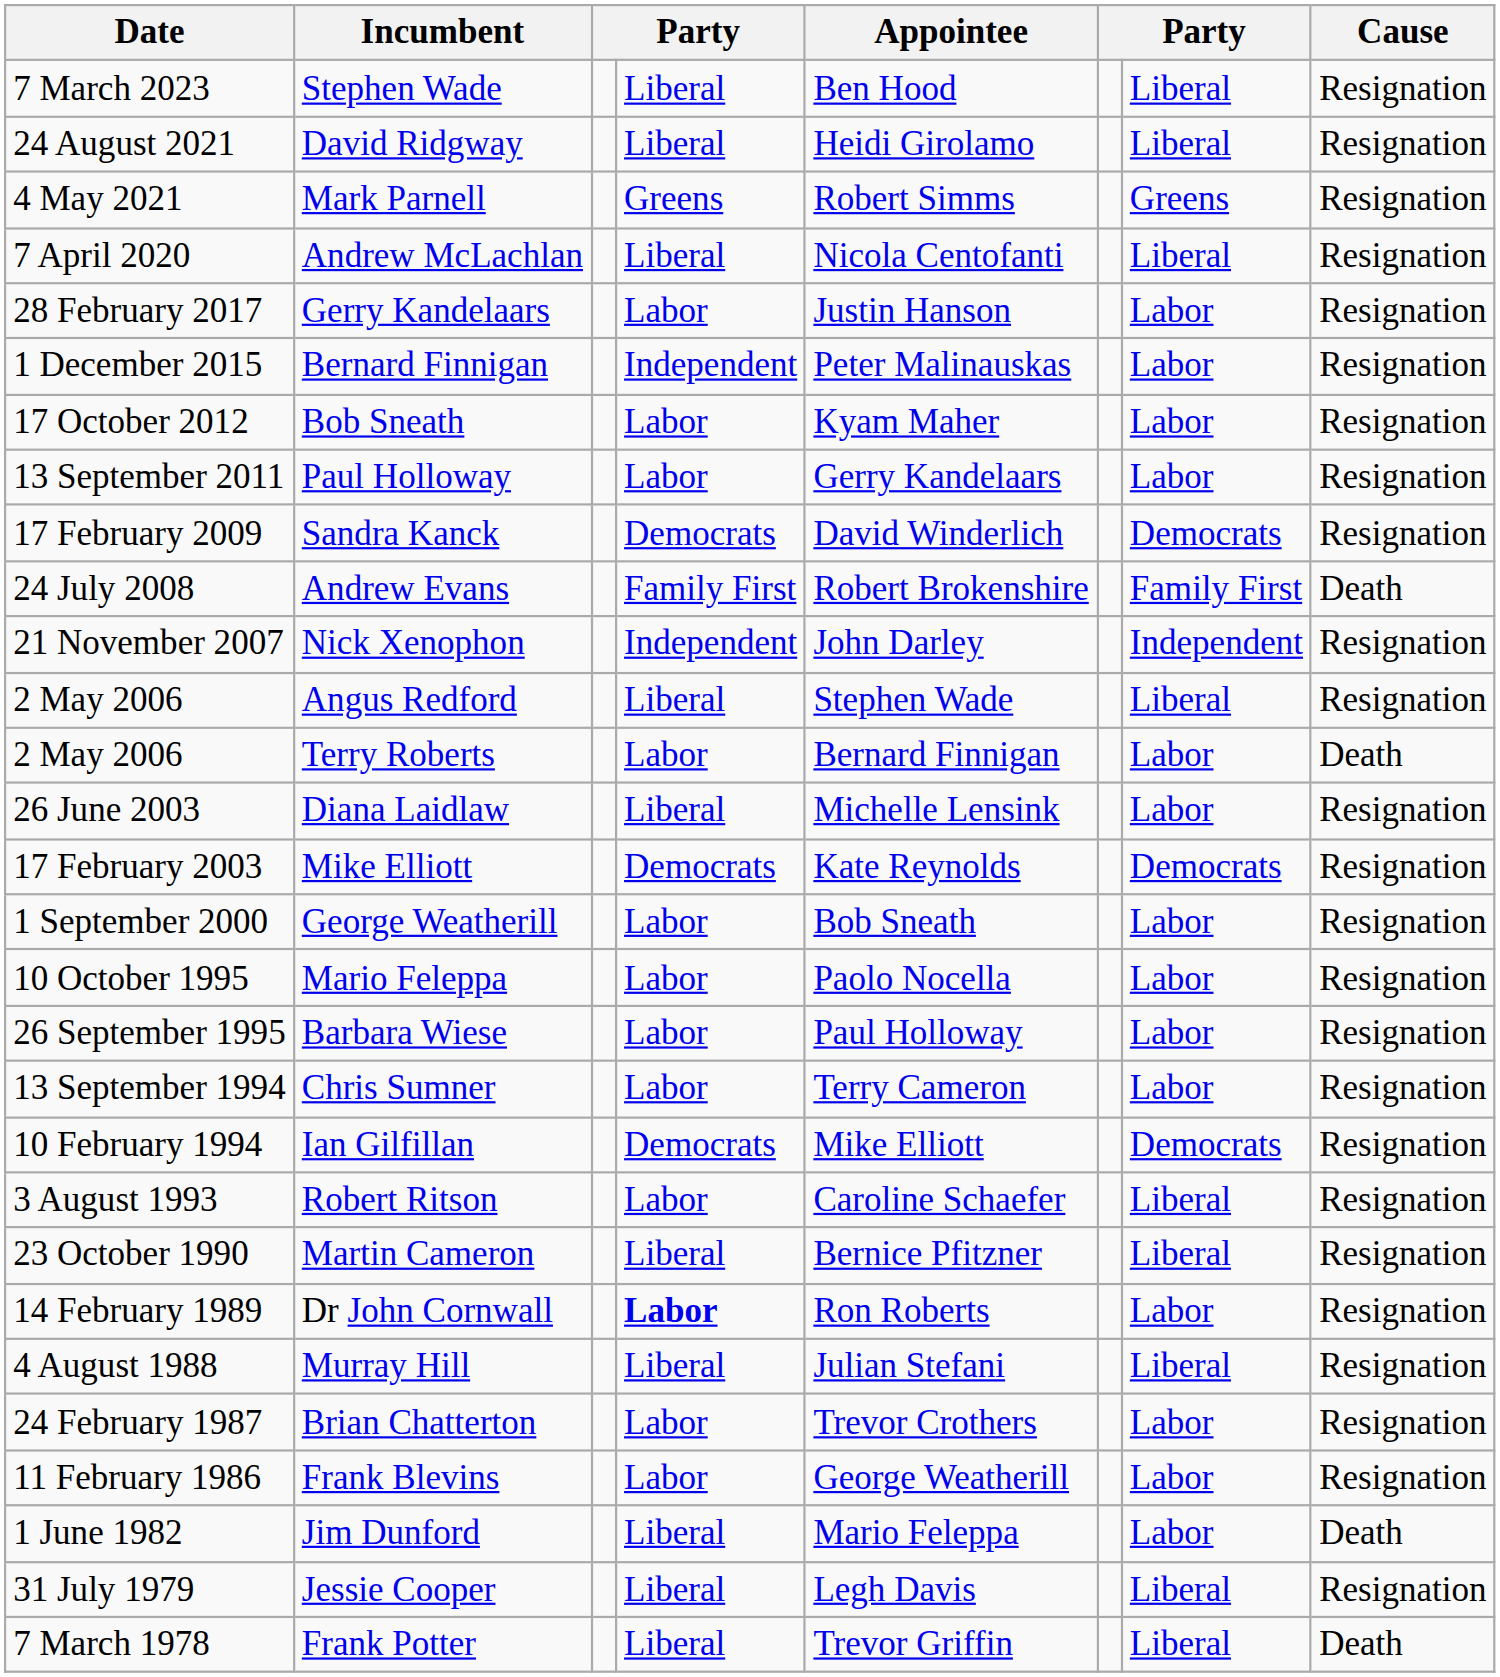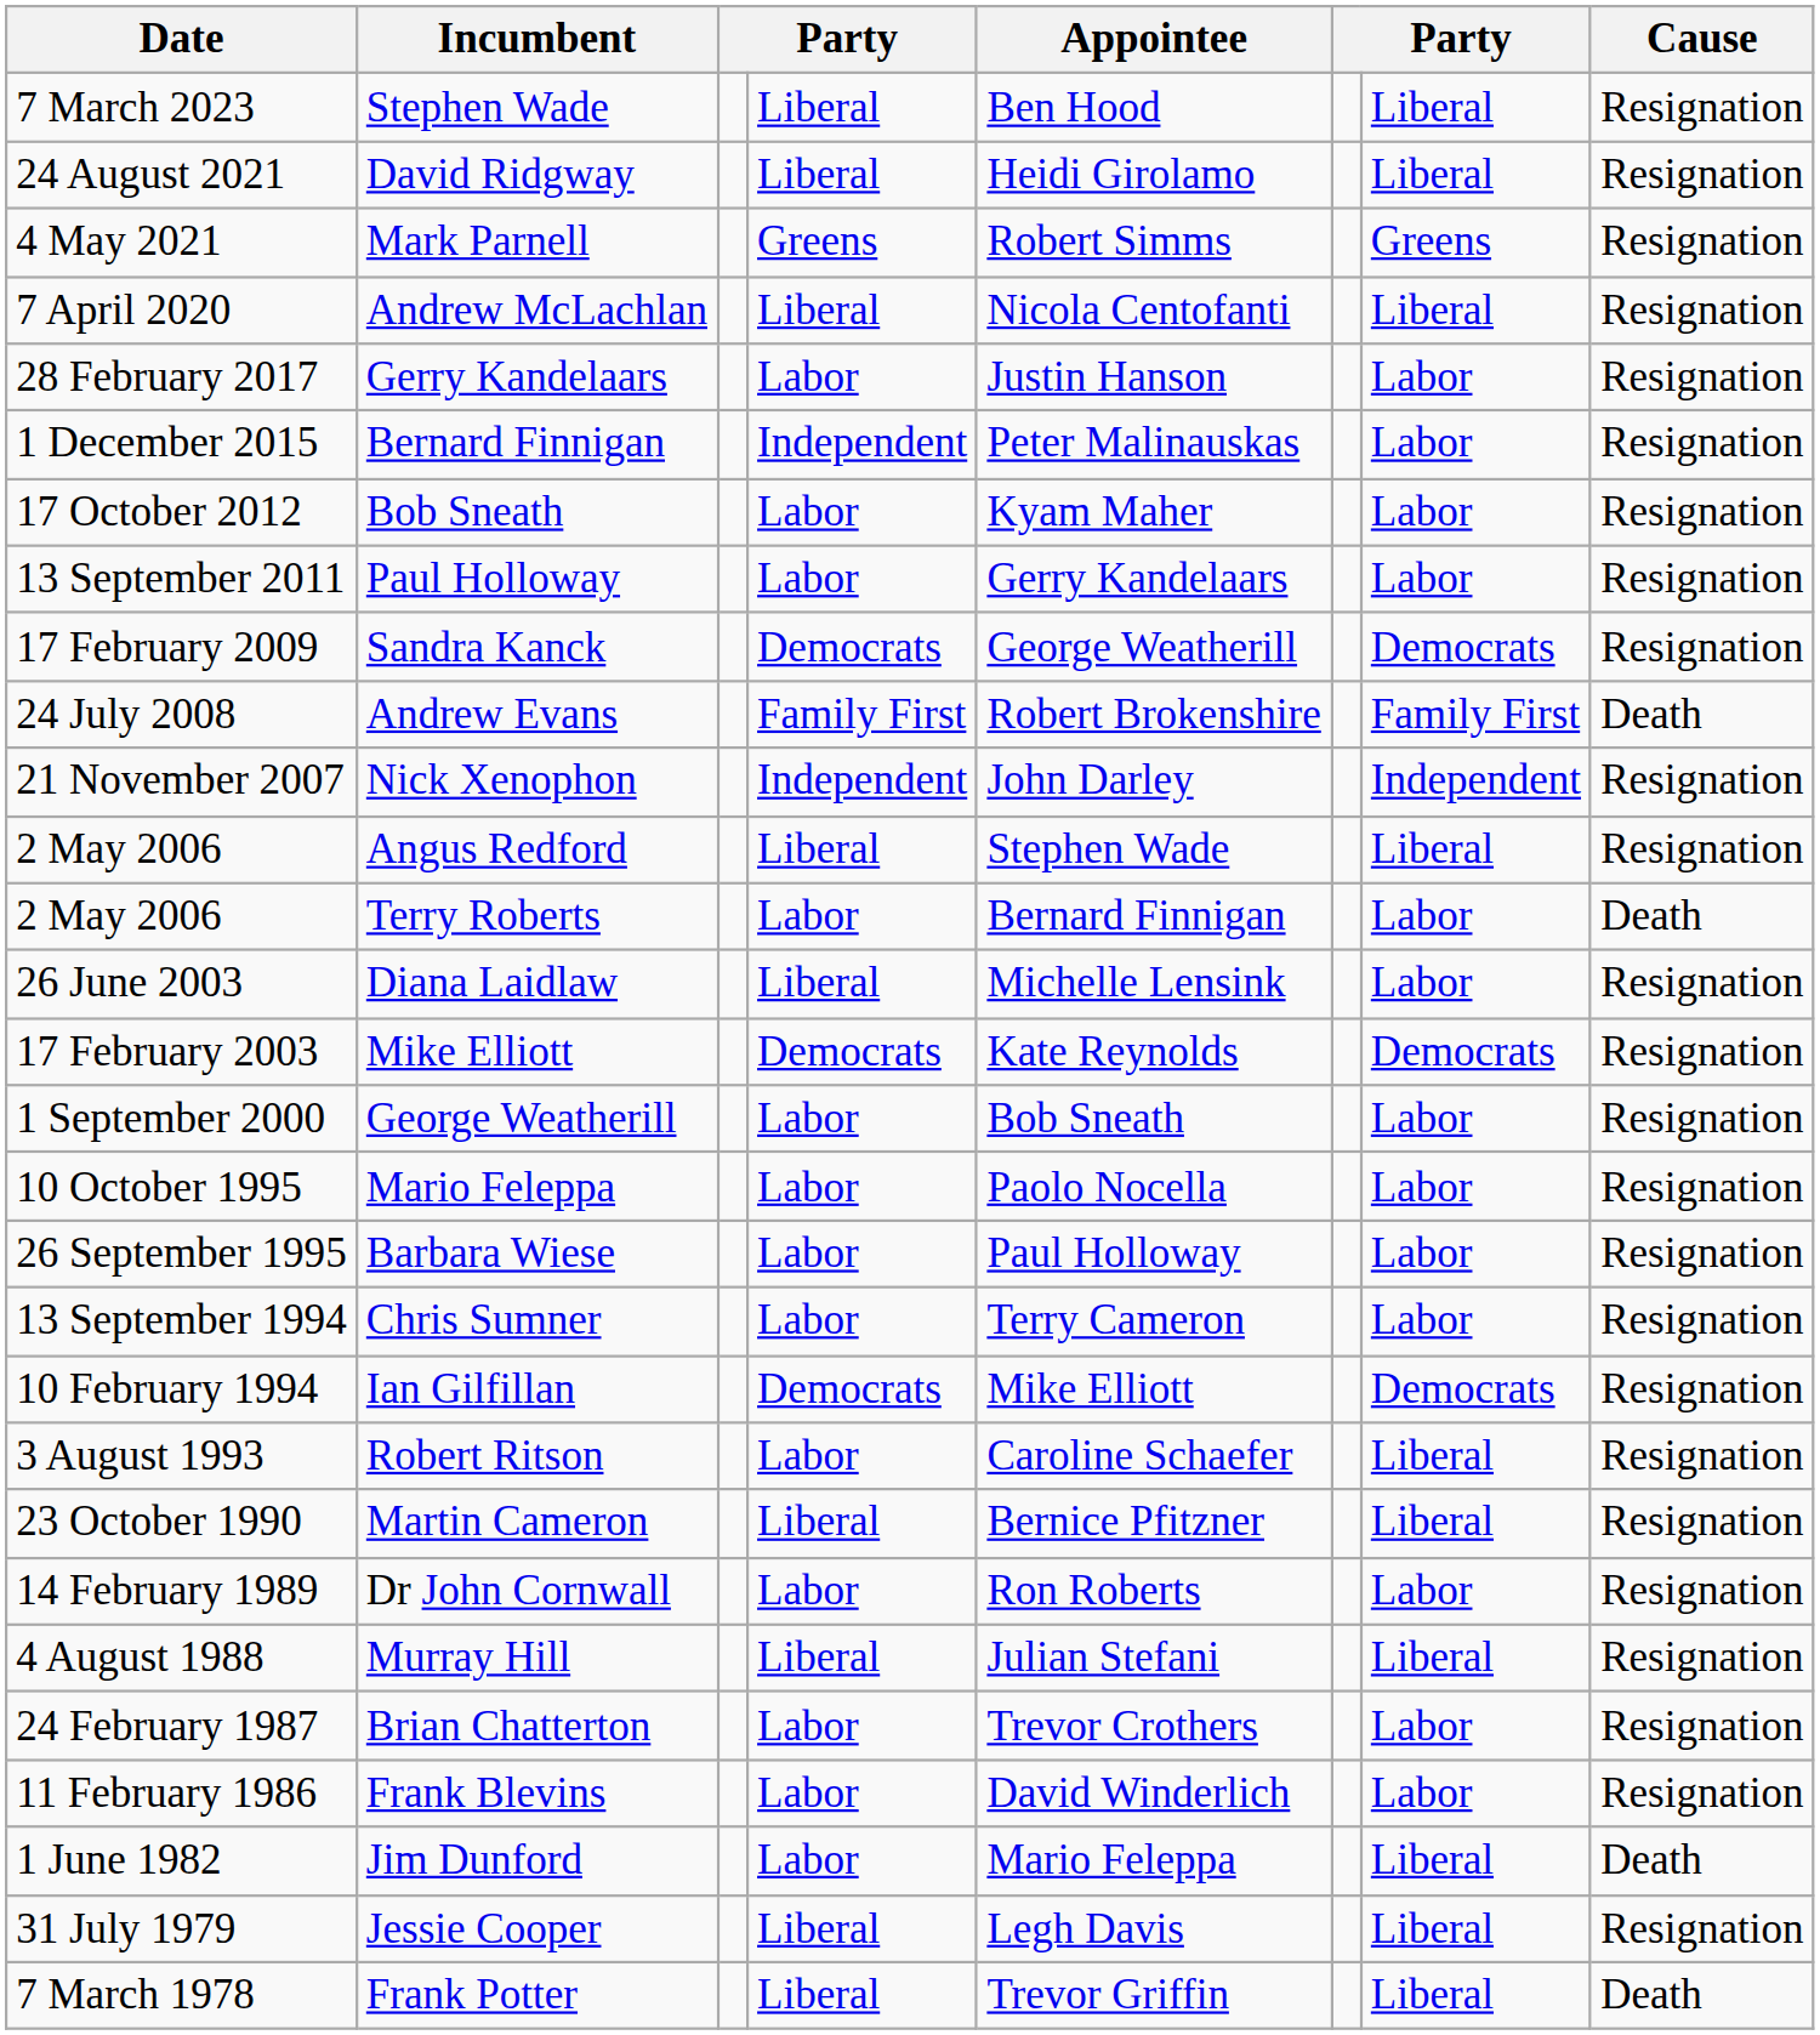Sandra Kanck | Appointee: David Winderlich -> George Weatherill
Dr John Cornwall | column 4: bold -> normal
Frank Blevins | Appointee: George Weatherill -> David Winderlich
Jim Dunford | column 4: Liberal -> Labor
Jim Dunford | column 7: Labor -> Liberal
